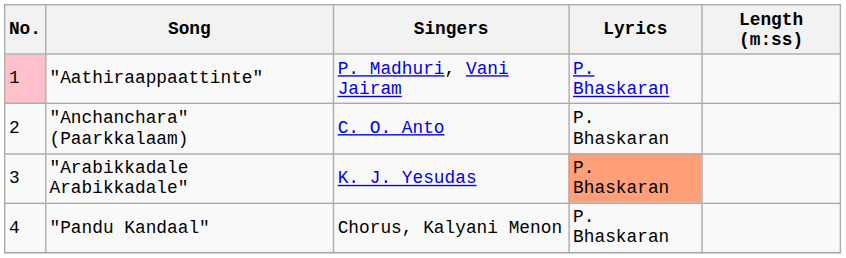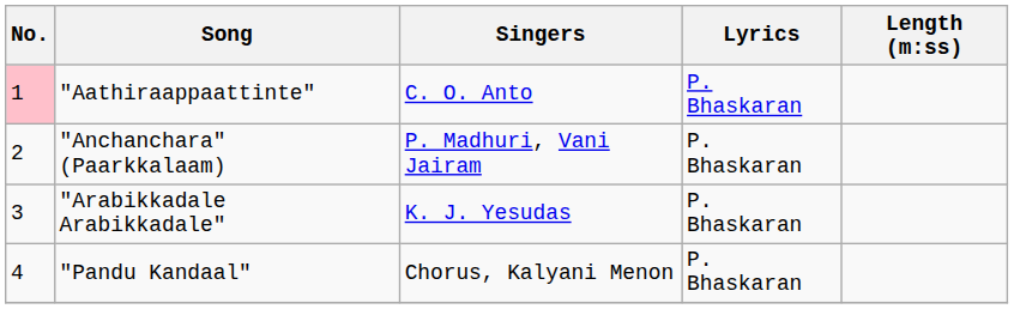"Aathiraappaattinte" | Singers: P. Madhuri, Vani Jairam -> C. O. Anto
"Anchanchara" (Paarkkalaam) | Singers: C. O. Anto -> P. Madhuri, Vani Jairam
"Arabikkadale Arabikkadale" | Lyrics: lightsalmon background -> no background
